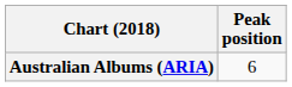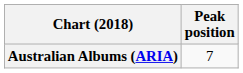Australian Albums (ARIA) | Peak position: 6 -> 7
